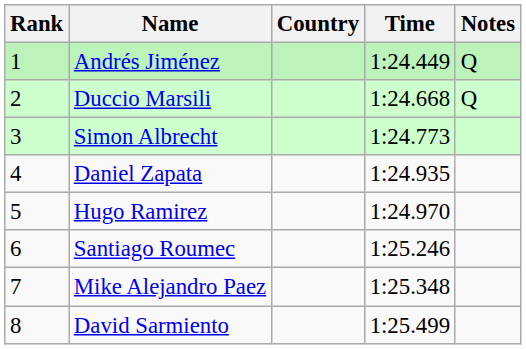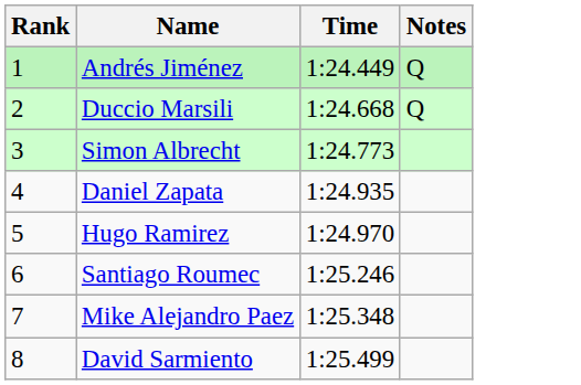- column: Country
